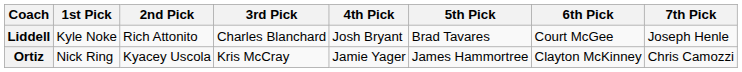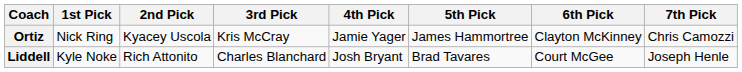rows swapped: Ortiz <-> Liddell
